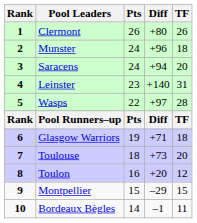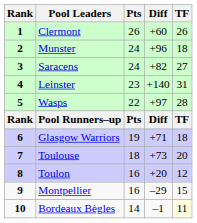Clermont | Diff: +80 -> +60
Saracens | Diff: +94 -> +82
Saracens | TF: 20 -> 27
Montpellier | Pts: 15 -> 16
Bordeaux Bègles | TF: no background -> lightyellow background
